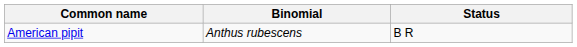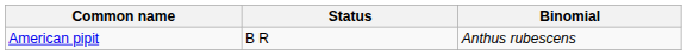columns swapped: Binomial <-> Status
